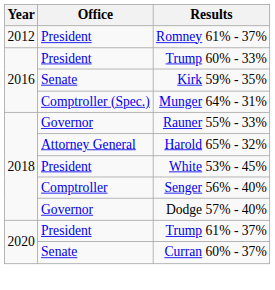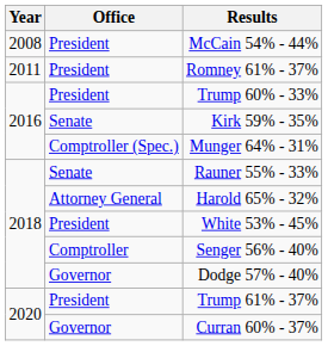+ row: 2008 | President | McCain 54% - 44%
Romney 61% - 37% | Year: 2012 -> 2011
Rauner 55% - 33% | Office: Governor -> Senate
Curran 60% - 37% | Office: Senate -> Governor
